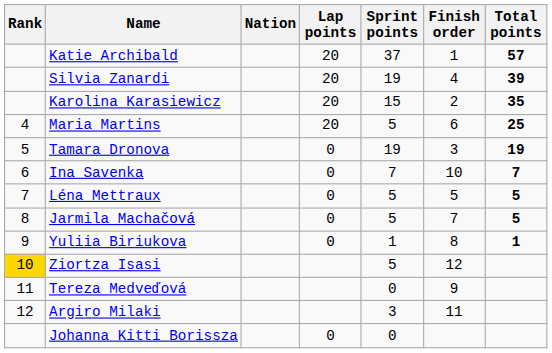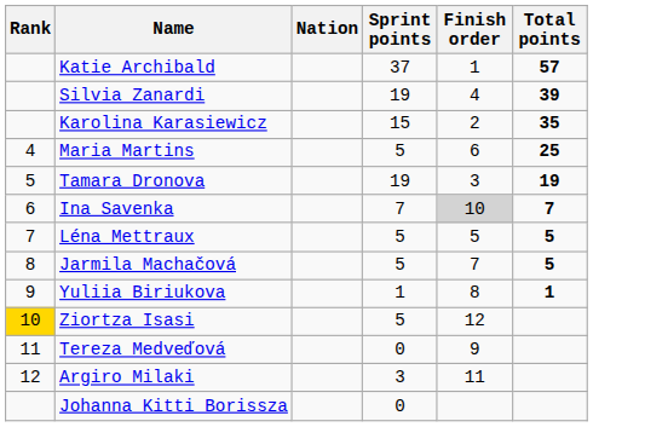- column: Lap points | 20 | 20 | 20 | 20 | 0 | 0 | 0 | 0 | 0 | 0
Ina Savenka | Finish order: no background -> lightgrey background
